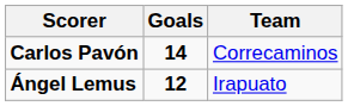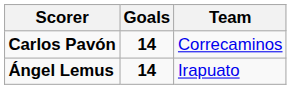Ángel Lemus | Goals: 12 -> 14
